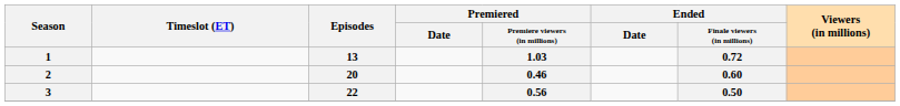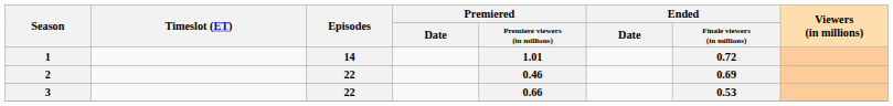1 | Episodes: 13 -> 14
1 | Premiered / Premiere viewers (in millions): 1.03 -> 1.01
2 | Episodes: 20 -> 22
2 | Ended / Finale viewers (in millions): 0.60 -> 0.69
3 | Premiered / Premiere viewers (in millions): 0.56 -> 0.66
3 | Ended / Finale viewers (in millions): 0.50 -> 0.53
